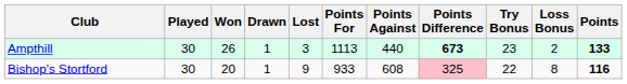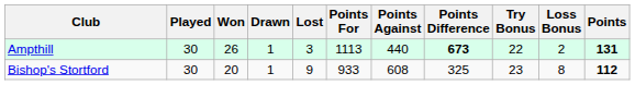Ampthill | Try Bonus: 23 -> 22
Ampthill | Points: 133 -> 131
Bishop's Stortford | Points Difference: pink background -> no background
Bishop's Stortford | Try Bonus: 22 -> 23
Bishop's Stortford | Points: 116 -> 112
